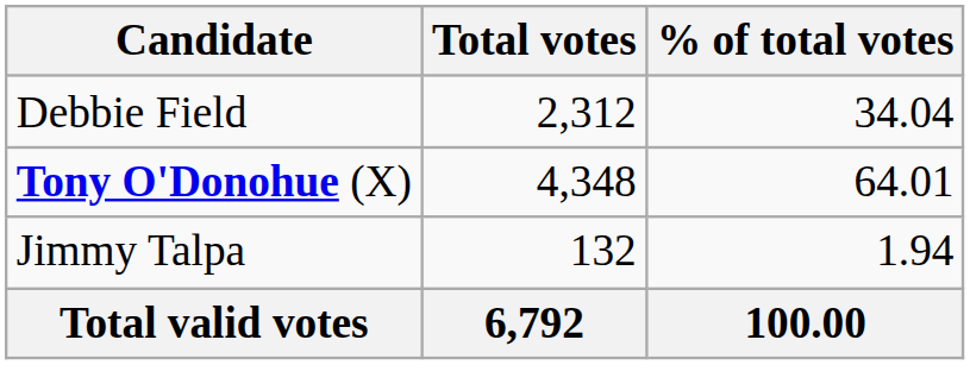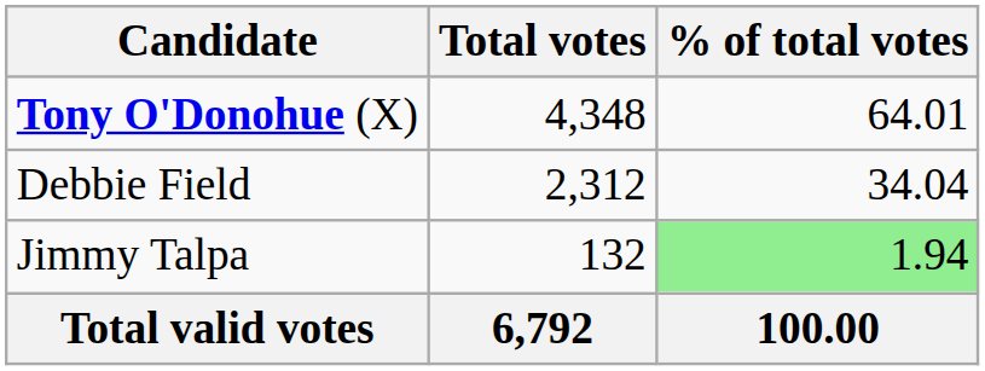rows swapped: Tony O'Donohue (X) <-> Debbie Field
Jimmy Talpa | % of total votes: no background -> lightgreen background
